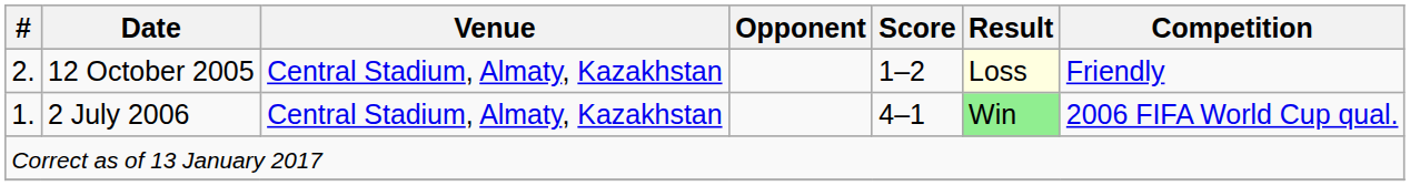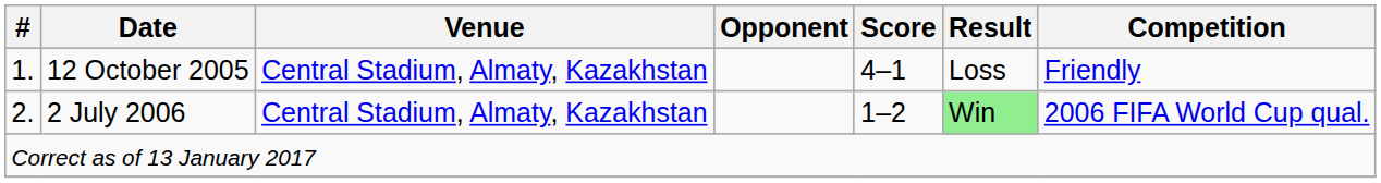12 October 2005 | #: 2. -> 1.
12 October 2005 | Score: 1–2 -> 4–1
12 October 2005 | Result: lightyellow background -> no background
2 July 2006 | #: 1. -> 2.
2 July 2006 | Score: 4–1 -> 1–2
